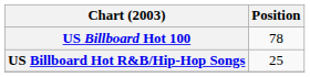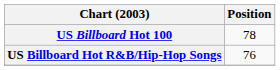US Billboard Hot R&B/Hip-Hop Songs | Position: 25 -> 76
